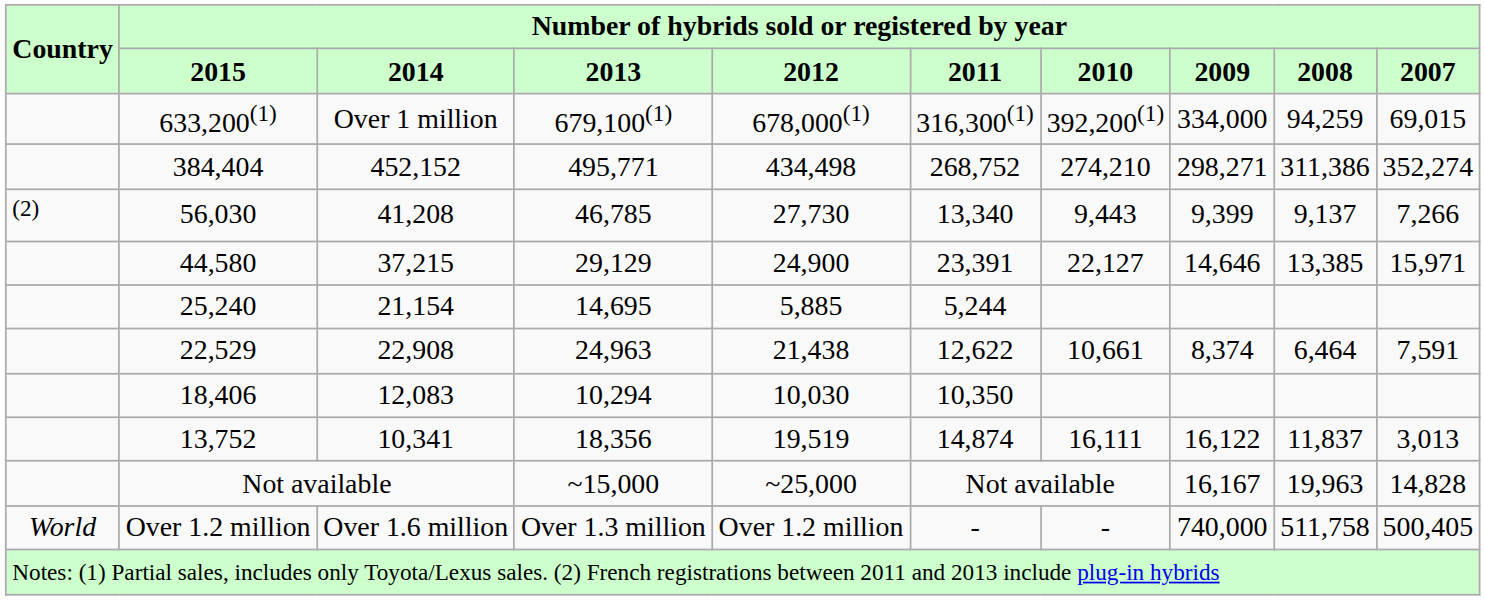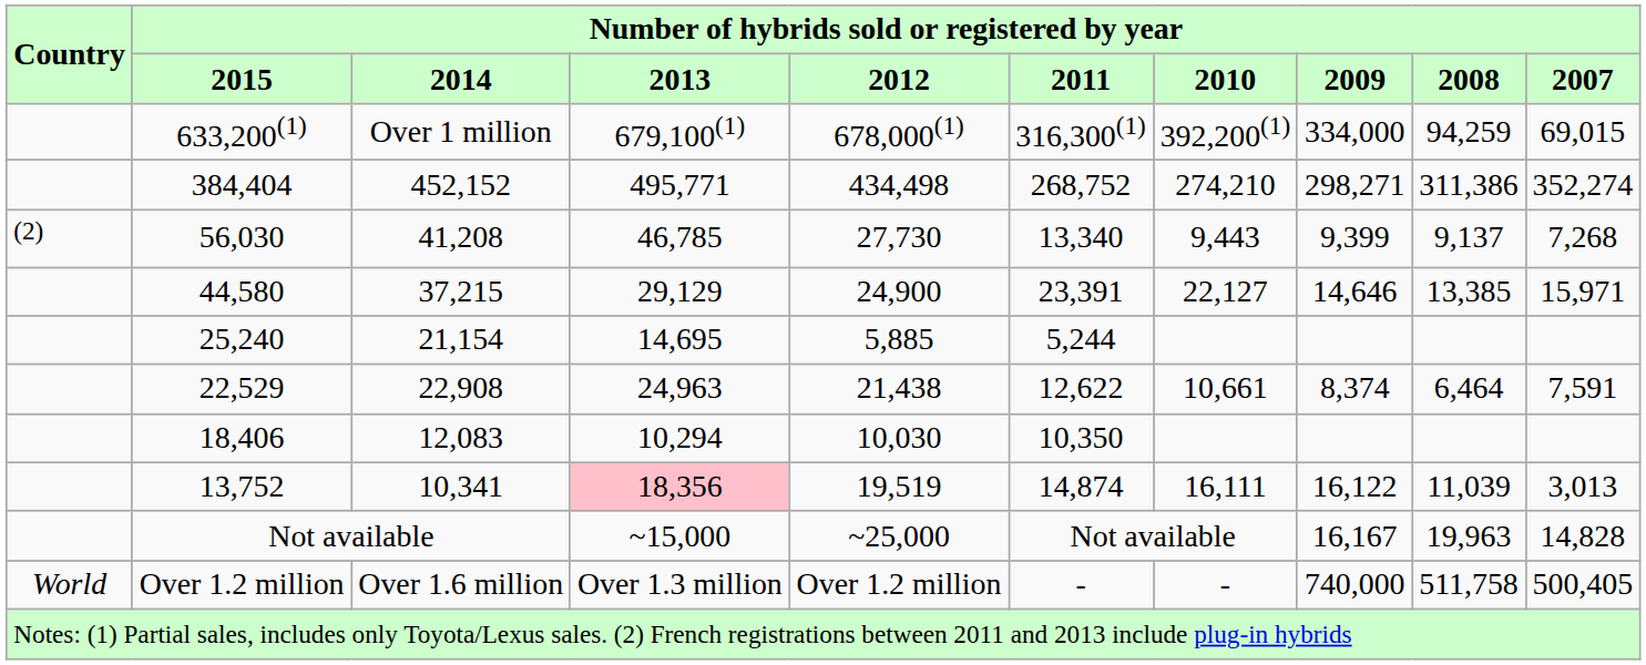56,030 | Number of hybrids sold or registered by year / 2007: 7,266 -> 7,268
13,752 | Number of hybrids sold or registered by year / 2013: no background -> pink background
13,752 | Number of hybrids sold or registered by year / 2008: 11,837 -> 11,039
